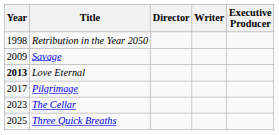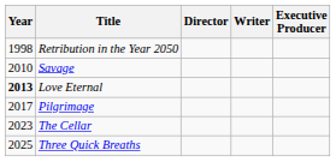Savage | Year: 2009 -> 2010
